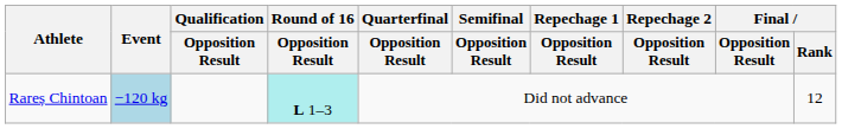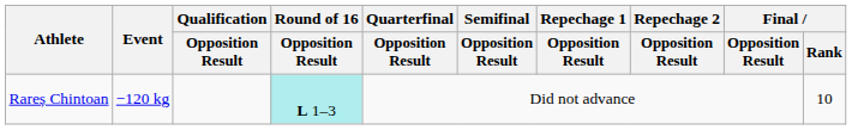Rareș Chintoan | Event: lightblue background -> no background
Rareș Chintoan | Final / Rank: 12 -> 10
